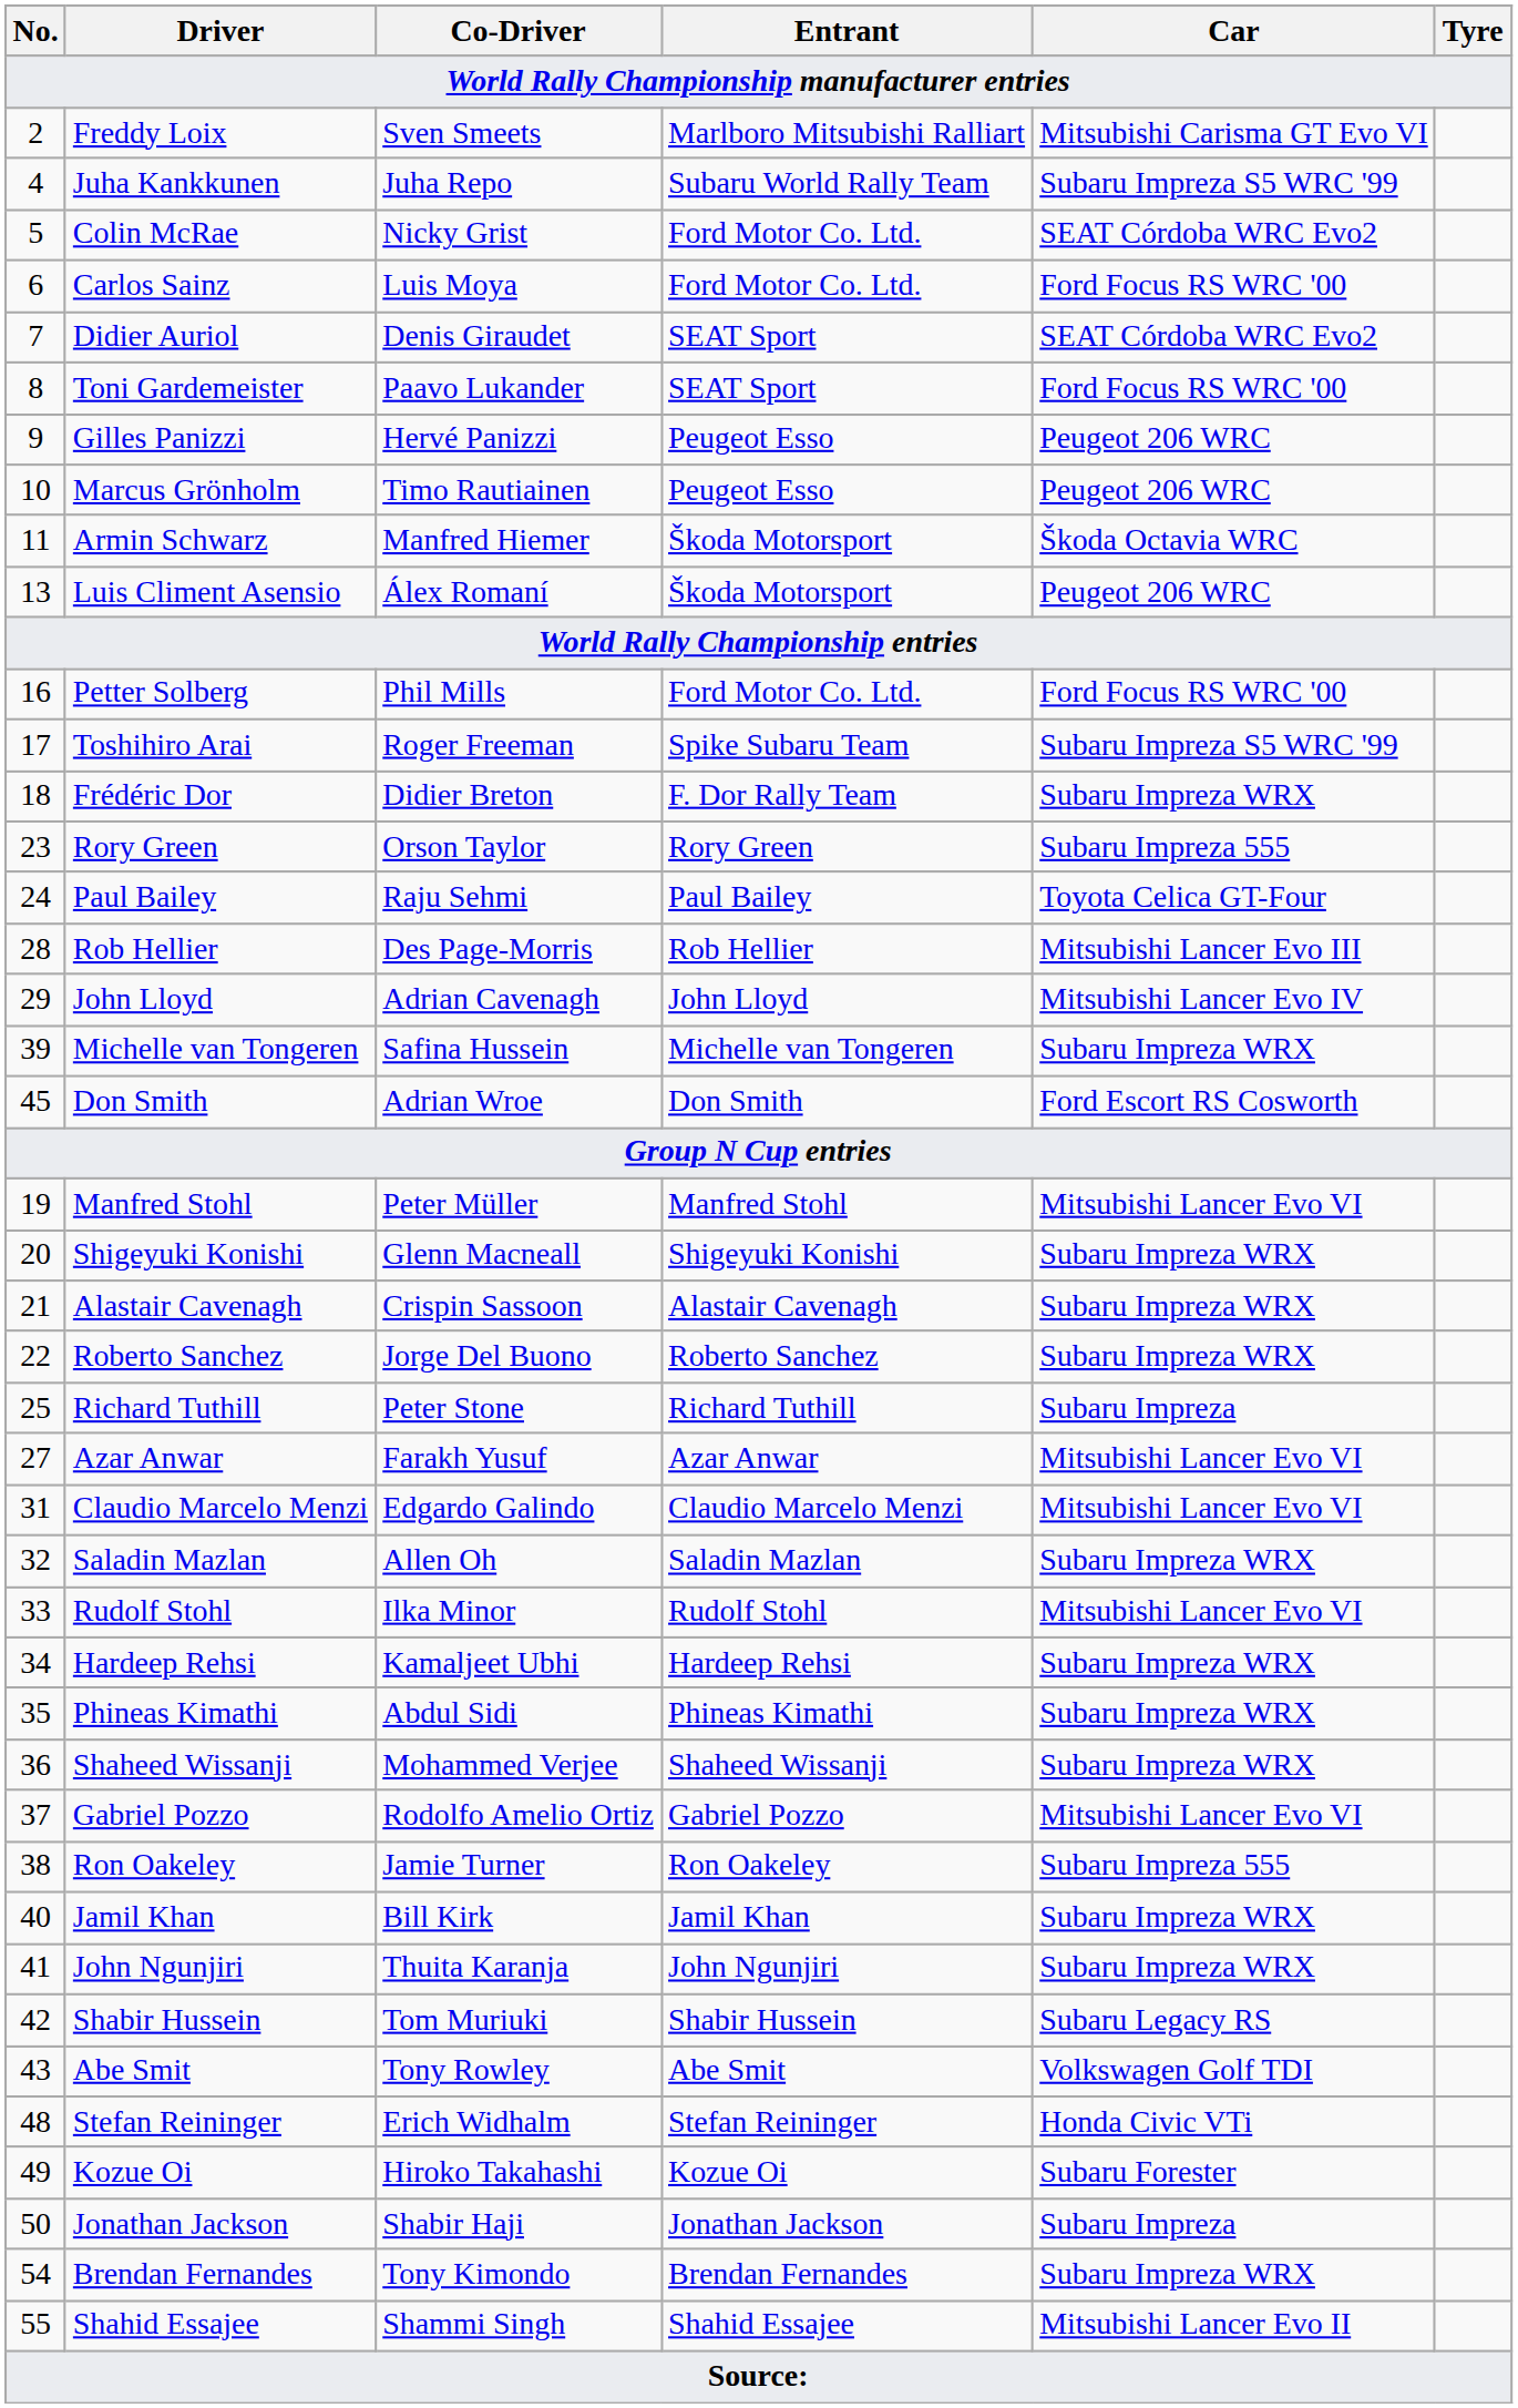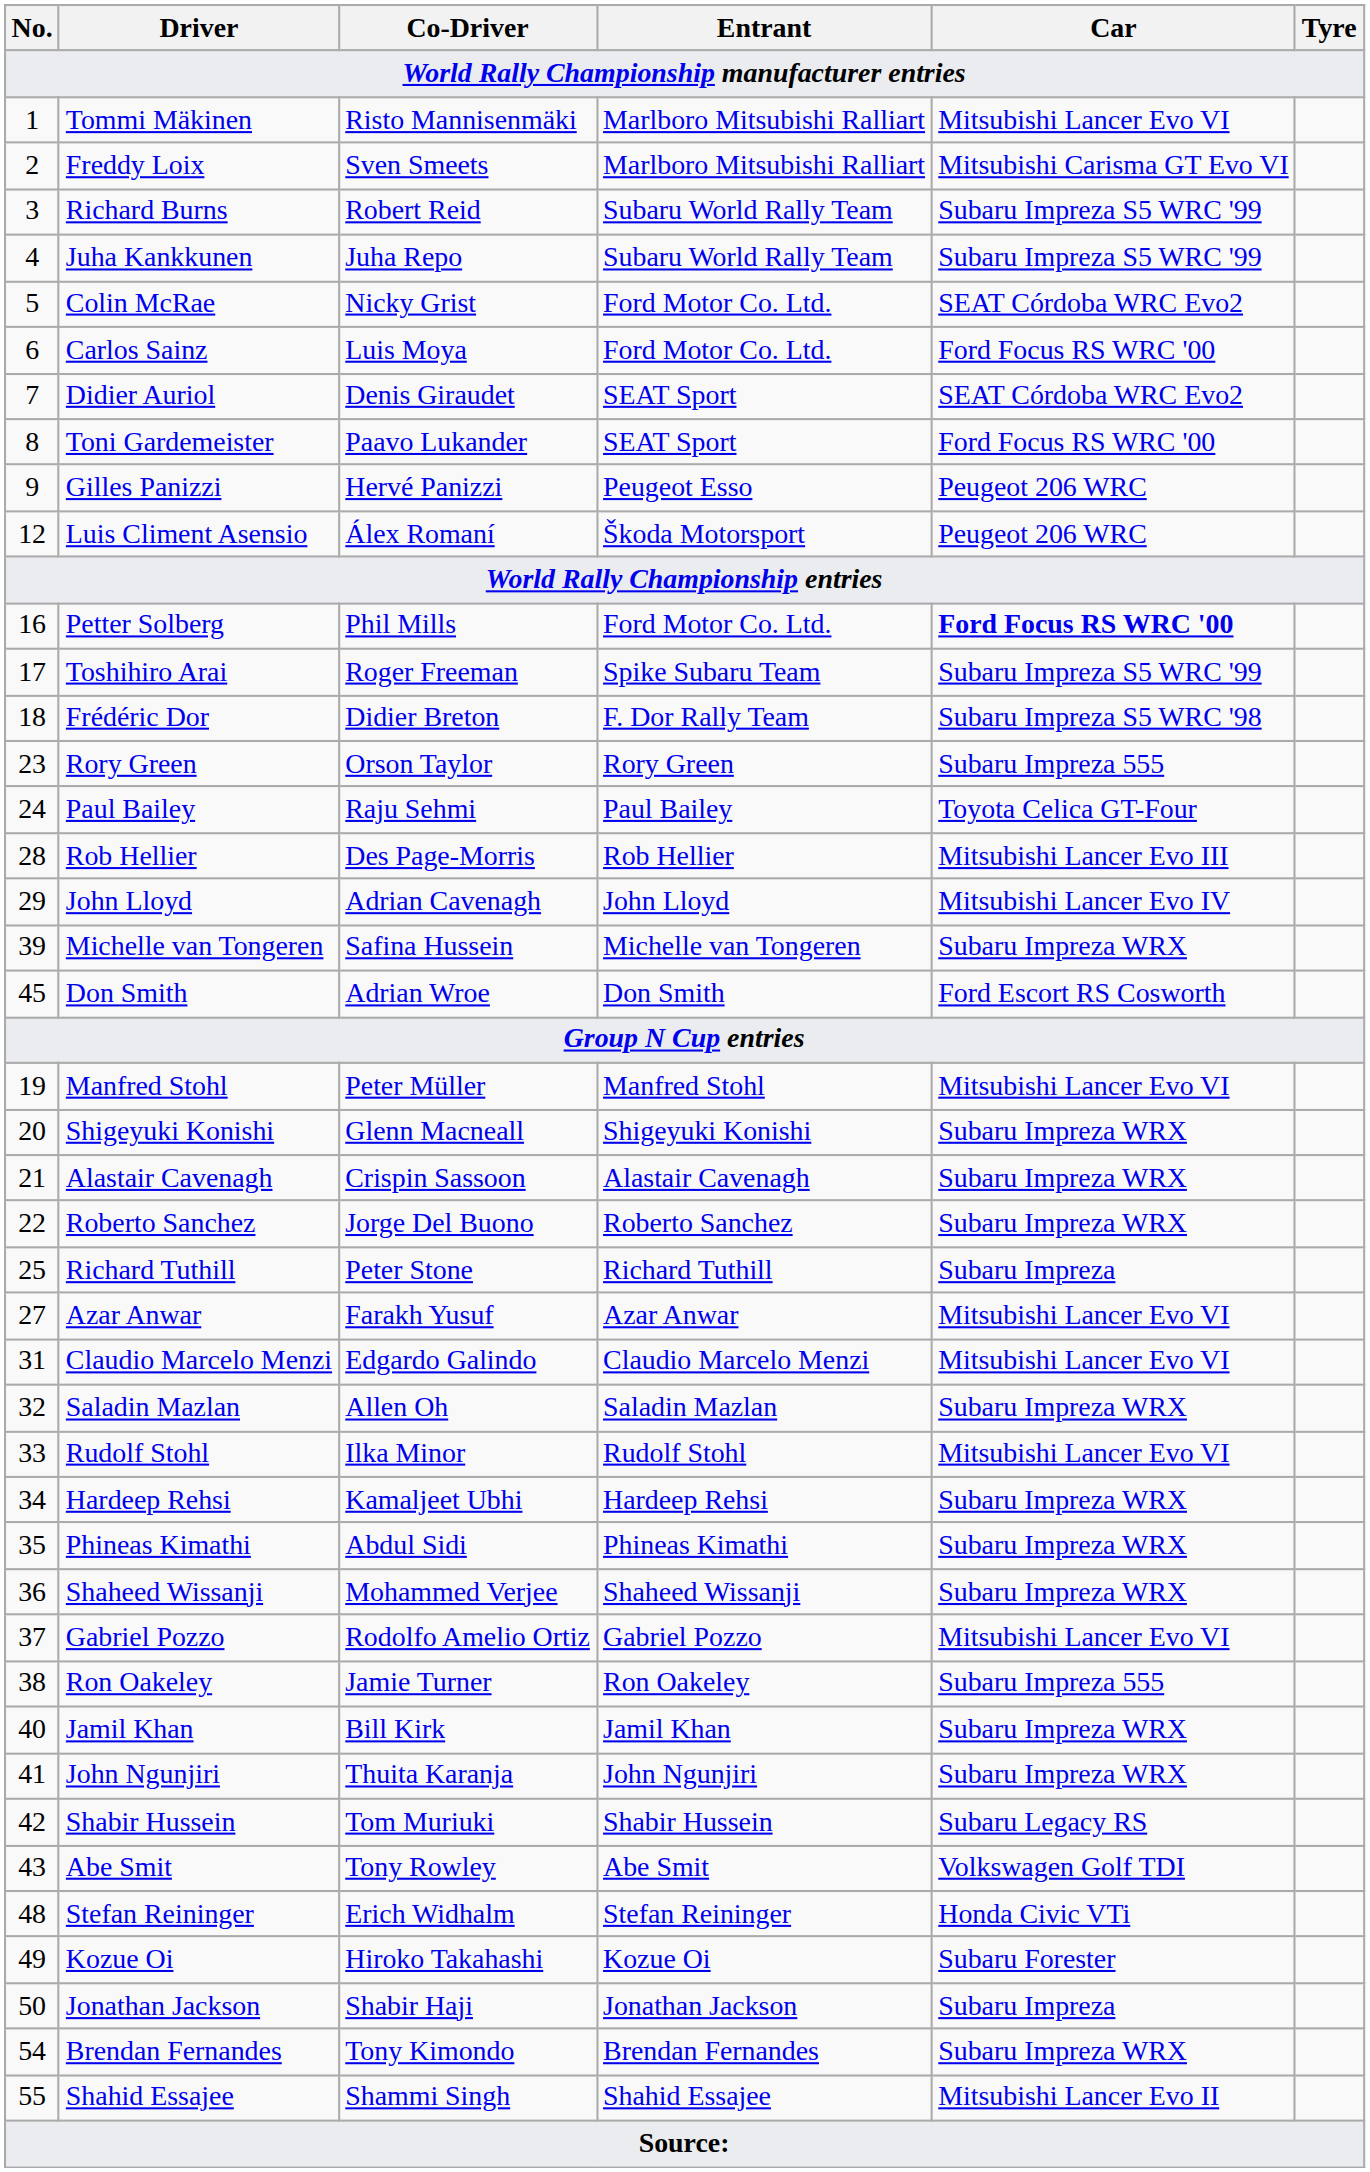+ row: 1 | Tommi Mäkinen | Risto Mannisenmäki | Marlboro Mitsubishi Ralliart | Mitsubishi Lancer Evo VI
+ row: 3 | Richard Burns | Robert Reid | Subaru World Rally Team | Subaru Impreza S5 WRC '99
- row: 10 | Marcus Grönholm | Timo Rautiainen | Peugeot Esso | Peugeot 206 WRC
- row: 11 | Armin Schwarz | Manfred Hiemer | Škoda Motorsport | Škoda Octavia WRC
Luis Climent Asensio | No.: 13 -> 12
Petter Solberg | Car: normal -> bold
Frédéric Dor | Car: Subaru Impreza WRX -> Subaru Impreza S5 WRC '98
